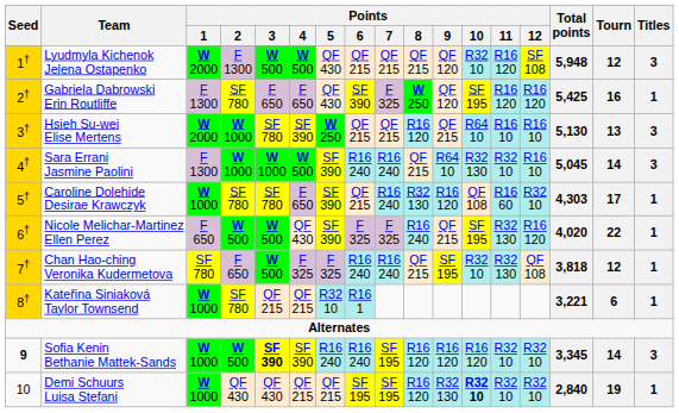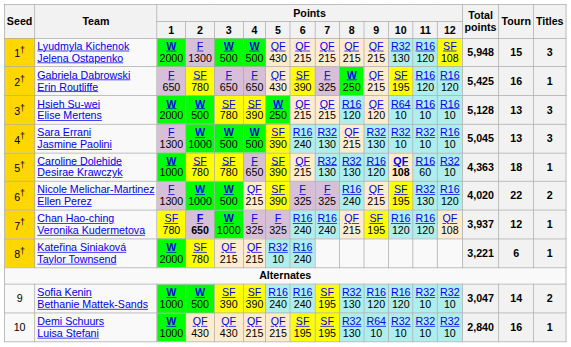Lyudmyla Kichenok Jeļena Ostapenko | Points / 9: QF 120 -> QF 215
Lyudmyla Kichenok Jeļena Ostapenko | Points / 10: R32 10 -> R32 130
Lyudmyla Kichenok Jeļena Ostapenko | Tourn: 12 -> 15
Gabriela Dabrowski Erin Routliffe | Points / 1: F 1300 -> F 650
Gabriela Dabrowski Erin Routliffe | Points / 9: QF 120 -> QF 215
Hsieh Su-wei Elise Mertens | Points / 2: W 1000 -> W 500
Hsieh Su-wei Elise Mertens | Points / 9: QF 215 -> QF 120
Hsieh Su-wei Elise Mertens | Total points: 5,130 -> 5,128
Sara Errani Jasmine Paolini | Points / 3: W 1000 -> W 500
Sara Errani Jasmine Paolini | Points / 7: R16 240 -> R32 130
Sara Errani Jasmine Paolini | Points / 9: R64 10 -> R32 130
Sara Errani Jasmine Paolini | Points / 10: R32 130 -> R32 10
Sara Errani Jasmine Paolini | Tourn: 14 -> 13
Caroline Dolehide Desirae Krawczyk | Points / 7: R16 240 -> R32 130
Caroline Dolehide Desirae Krawczyk | Points / 10: normal -> bold
Caroline Dolehide Desirae Krawczyk | Total points: 4,303 -> 4,363
Caroline Dolehide Desirae Krawczyk | Tourn: 17 -> 18
Nicole Melichar-Martinez Ellen Perez | Points / 1: F 650 -> F 1300
Nicole Melichar-Martinez Ellen Perez | Points / 2: W 500 -> W 1000
Nicole Melichar-Martinez Ellen Perez | Points / 4: QF 430 -> QF 215
Nicole Melichar-Martinez Ellen Perez | Titles: 1 -> 2
Chan Hao-ching Veronika Kudermetova | Points / 2: normal -> bold
Chan Hao-ching Veronika Kudermetova | Points / 3: W 500 -> W 1000
Chan Hao-ching Veronika Kudermetova | Points / 10: R32 10 -> R16 120
Chan Hao-ching Veronika Kudermetova | Points / 11: R32 130 -> R16 120
Chan Hao-ching Veronika Kudermetova | Total points: 3,818 -> 3,937
Kateřina Siniaková Taylor Townsend | Points / 1: W 1000 -> W 2000
Kateřina Siniaková Taylor Townsend | Points / 6: R16 1 -> R16 240
Sofia Kenin Bethanie Mattek-Sands | Seed: bold -> normal
Sofia Kenin Bethanie Mattek-Sands | Points / 3: bold -> normal
Sofia Kenin Bethanie Mattek-Sands | Points / 8: R16 120 -> R32 130
Sofia Kenin Bethanie Mattek-Sands | Total points: 3,345 -> 3,047
Sofia Kenin Bethanie Mattek-Sands | Titles: 3 -> 2
Demi Schuurs Luisa Stefani | Points / 8: R16 120 -> R32 130
Demi Schuurs Luisa Stefani | Points / 9: R32 130 -> R64 10
Demi Schuurs Luisa Stefani | Points / 10: bold -> normal
Demi Schuurs Luisa Stefani | Tourn: 19 -> 16
